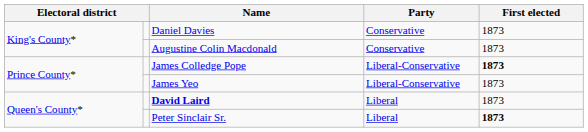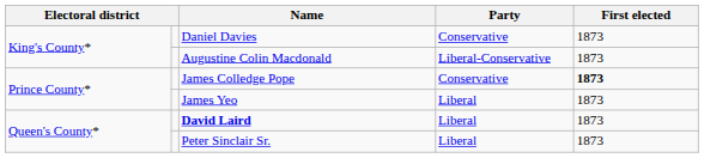Augustine Colin Macdonald | Party: Conservative -> Liberal-Conservative
James Colledge Pope | Party: Liberal-Conservative -> Conservative
James Yeo | Party: Liberal-Conservative -> Liberal
Peter Sinclair Sr. | First elected: bold -> normal
